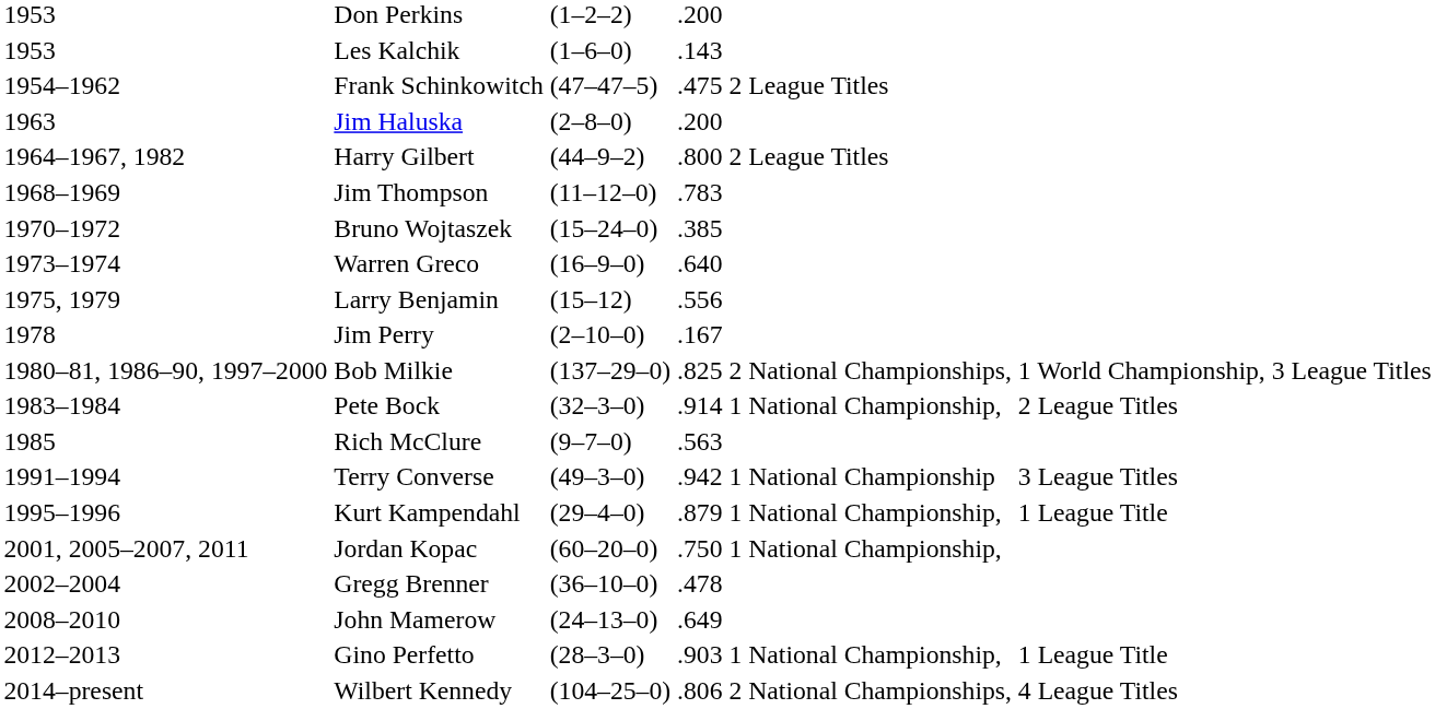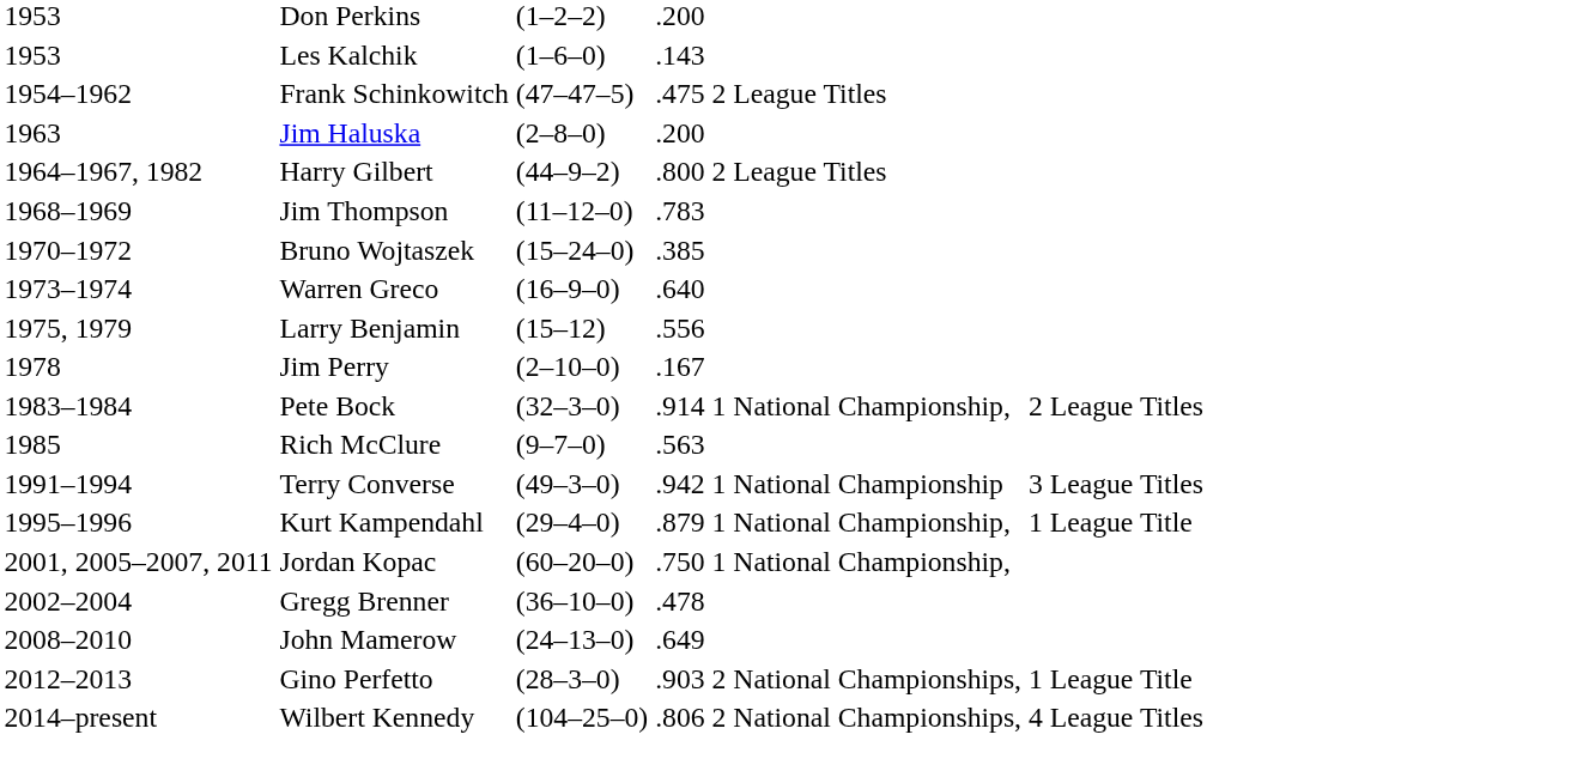- row: 1980–81, 1986–90, 1997–2000 | Bob Milkie | (137–29–0) | .825 | 2 National Championships, | 1 World Championship, | 3 League Titles
Gino Perfetto | column 5: 1 National Championship, -> 2 National Championships,
